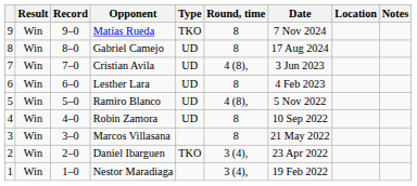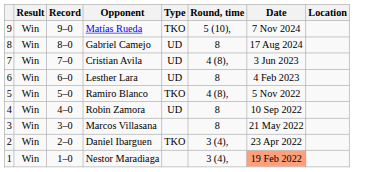- column: Notes
Matías Rueda | Round, time: 8 -> 5 (10),
Ramiro Blanco | Type: UD -> TKO
Nestor Maradiaga | Date: no background -> lightsalmon background
